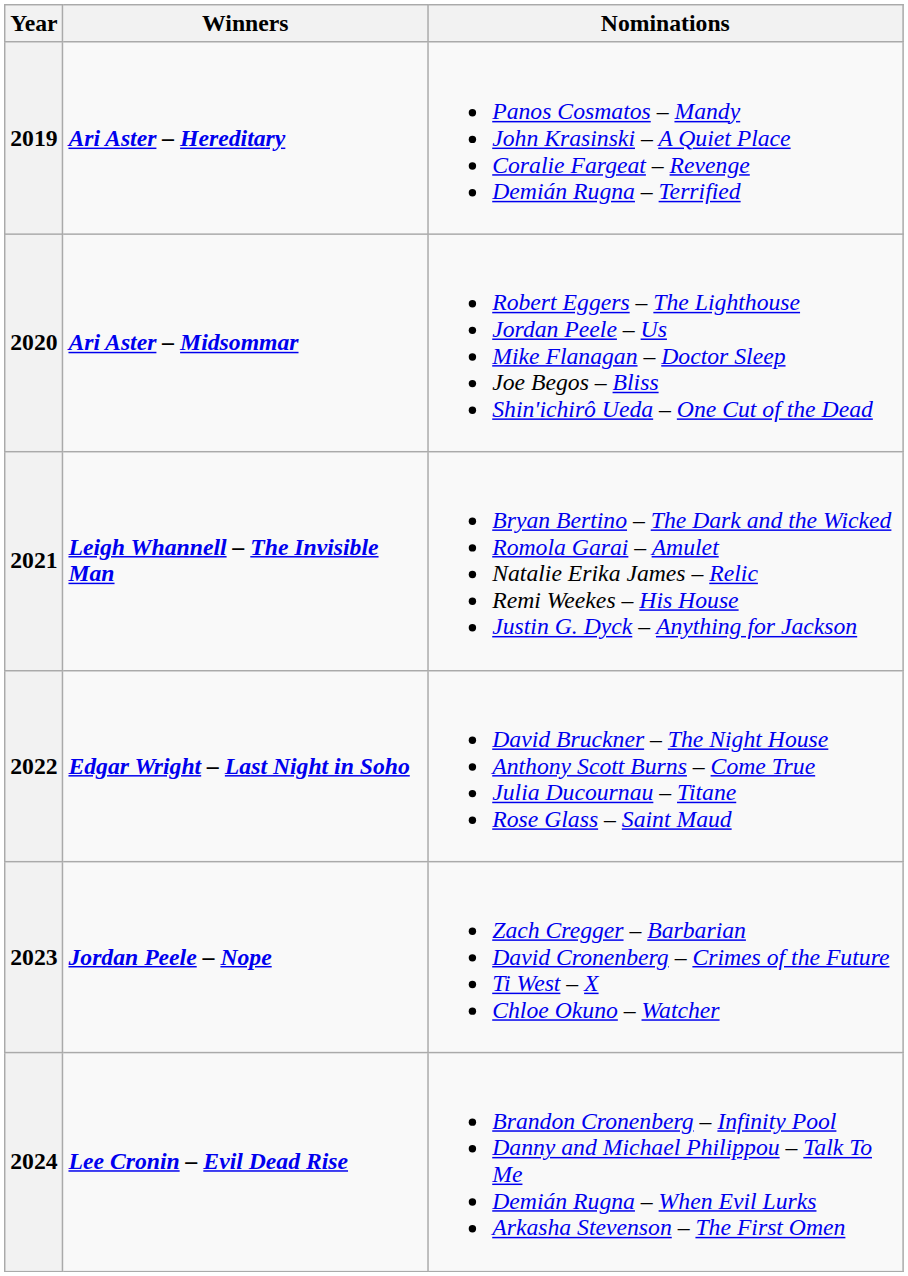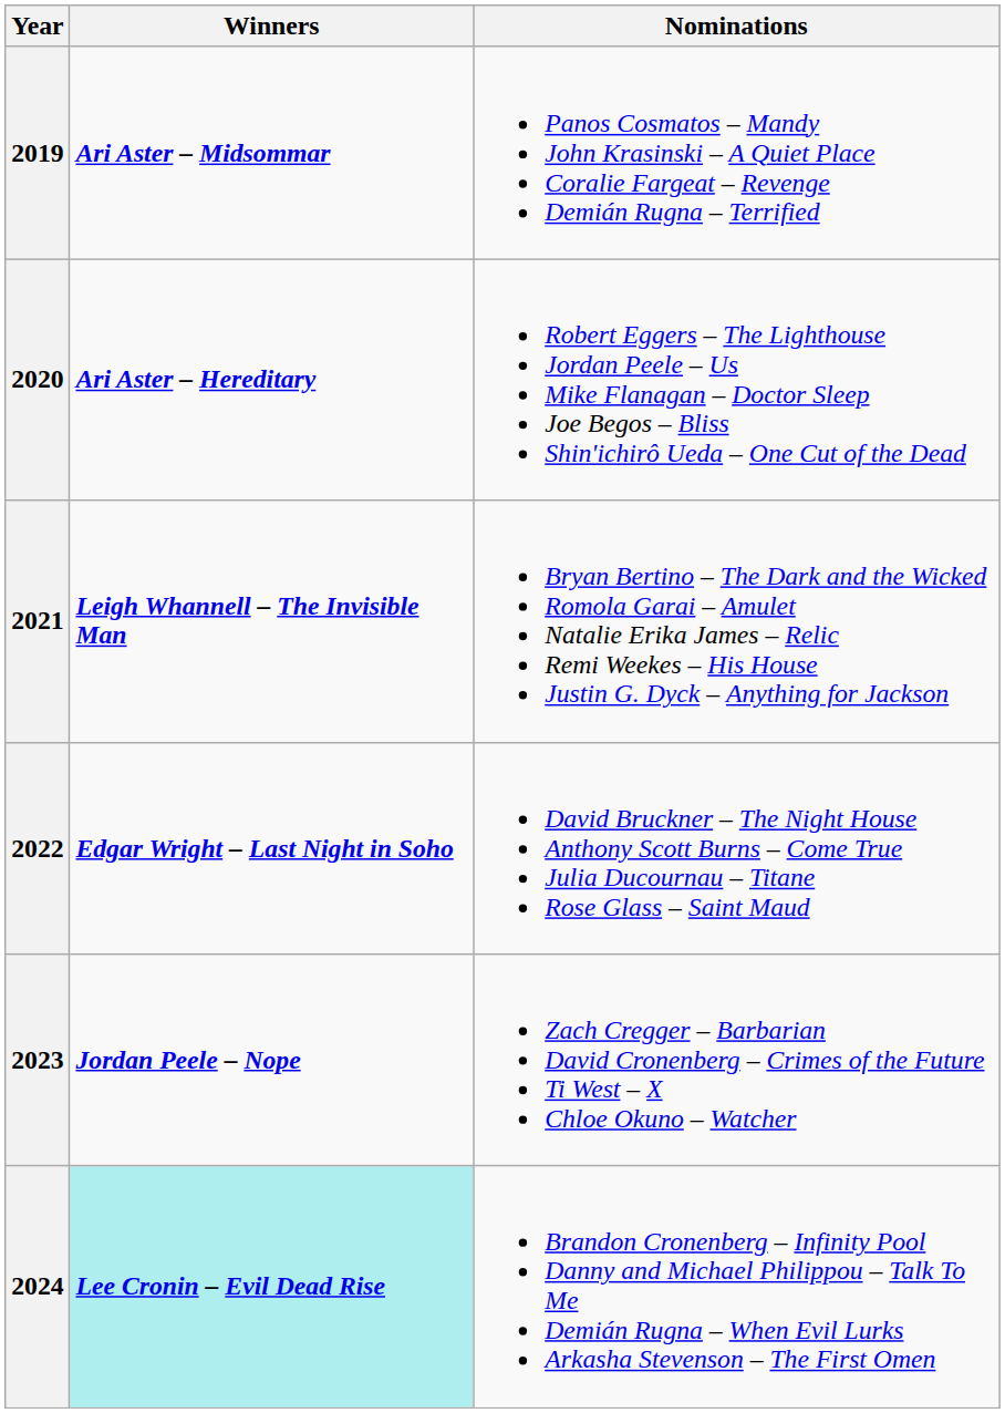2019 | Winners: Ari Aster – Hereditary -> Ari Aster – Midsommar
2020 | Winners: Ari Aster – Midsommar -> Ari Aster – Hereditary
2024 | Winners: no background -> paleturquoise background
